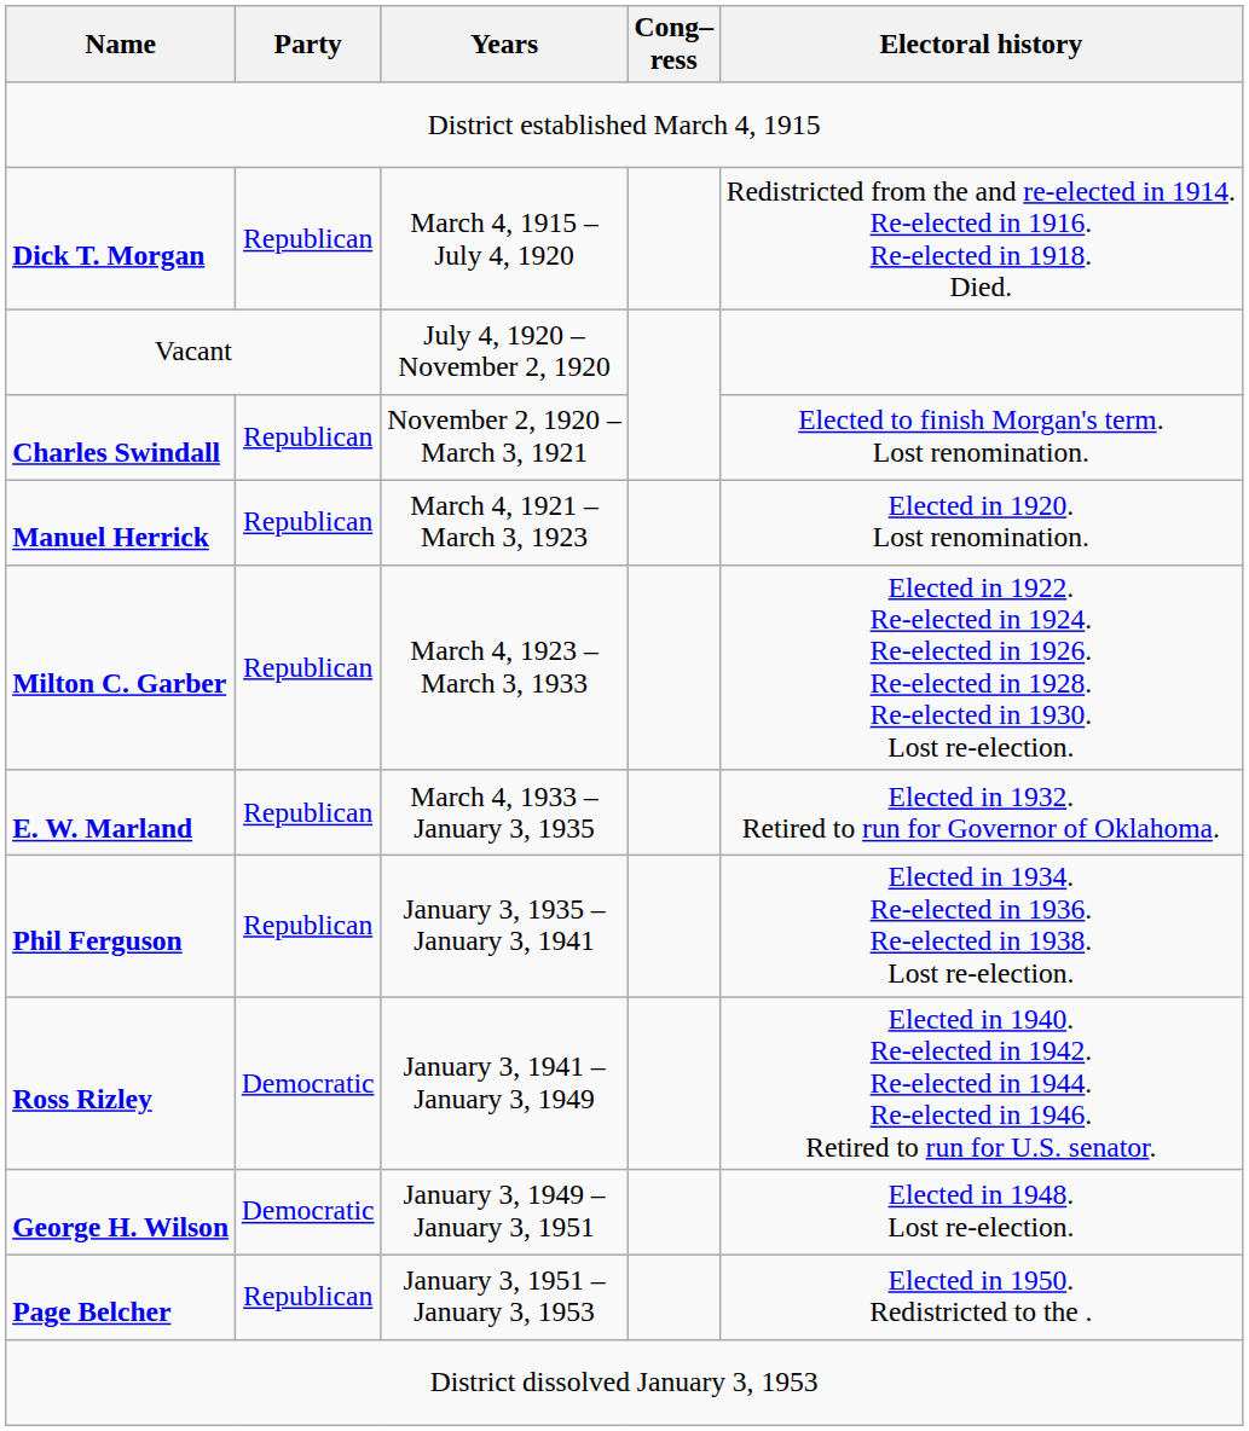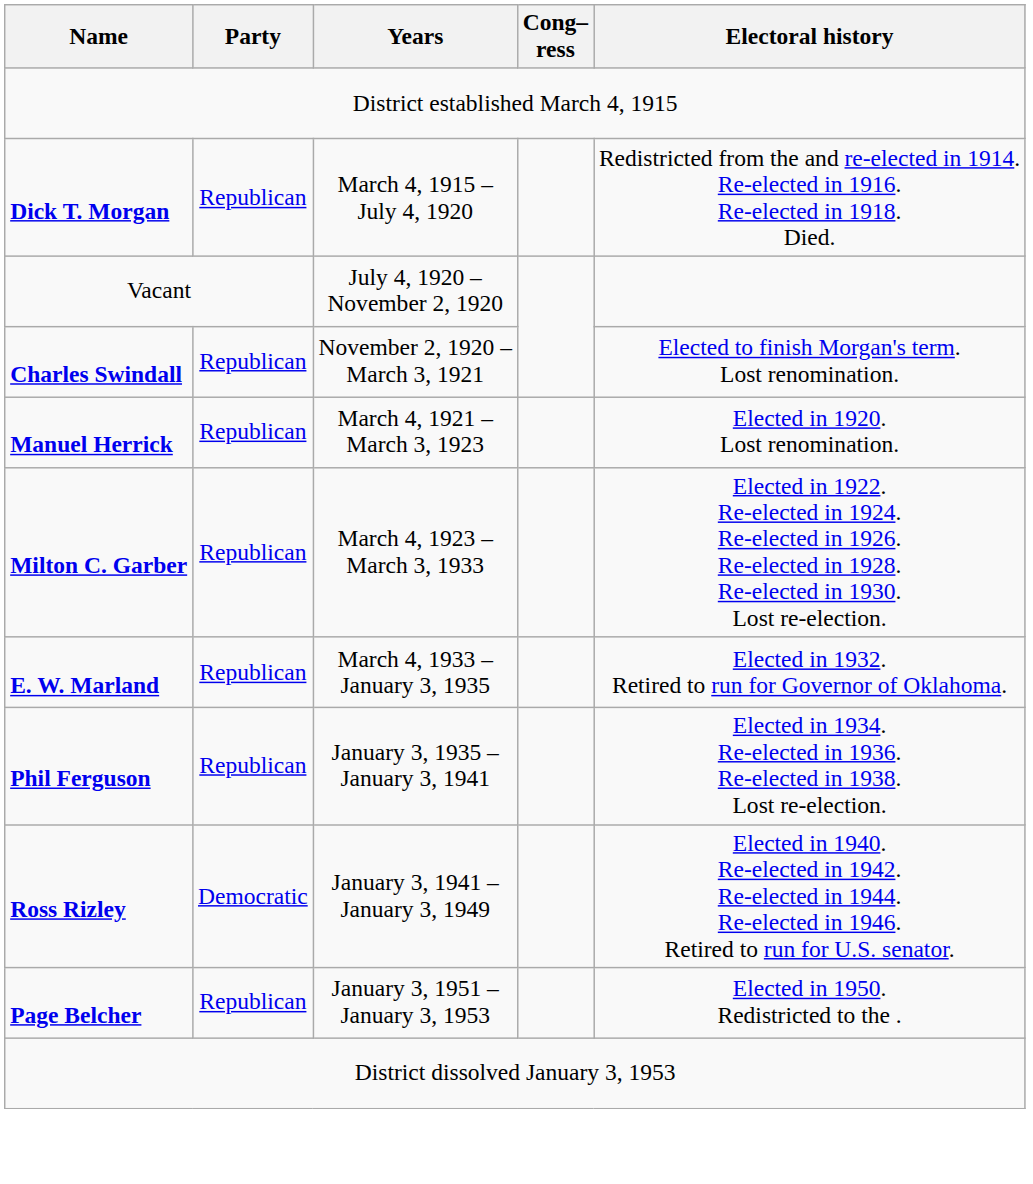- row: George H. Wilson | Democratic | January 3, 1949 – January 3, 1951 | Elected in 1948. Lost re-election.
